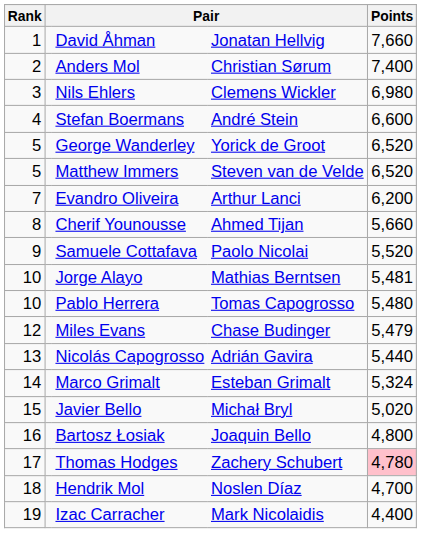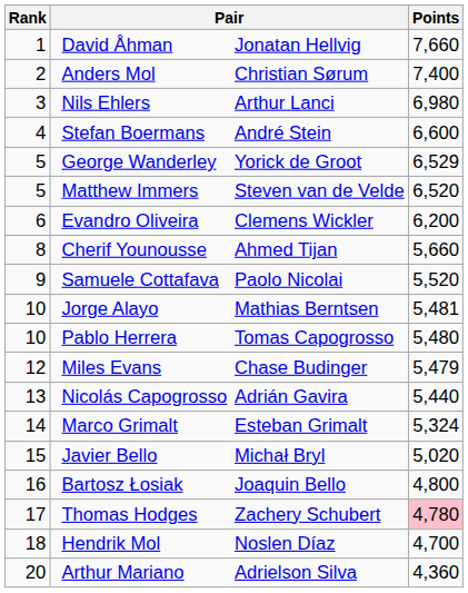Nils Ehlers | column 4: Clemens Wickler -> Arthur Lanci
George Wanderley | Points: 6,520 -> 6,529
Evandro Oliveira | Rank: 7 -> 6
Evandro Oliveira | column 4: Arthur Lanci -> Clemens Wickler
- row: 19 | Izac Carracher | Mark Nicolaidis | 4,400
+ row: 20 | Arthur Mariano | Adrielson Silva | 4,360
